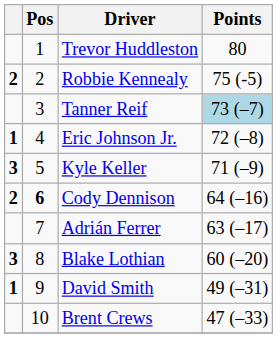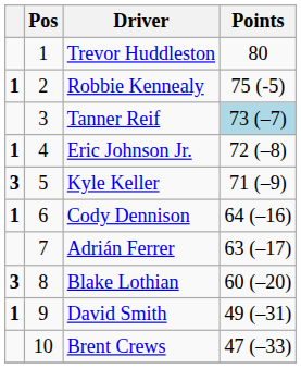Robbie Kennealy | column 1: 2 -> 1
Cody Dennison | column 1: 2 -> 1
Cody Dennison | Pos: bold -> normal
